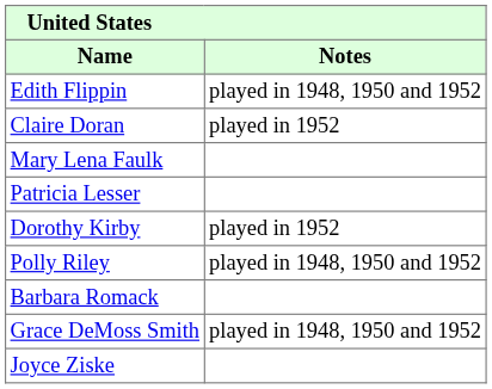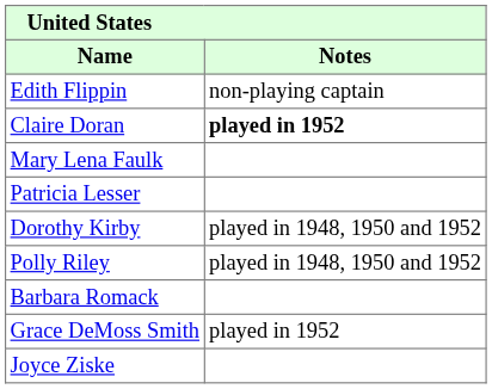Edith Flippin | Notes: played in 1948, 1950 and 1952 -> non-playing captain
Claire Doran | Notes: normal -> bold
Dorothy Kirby | Notes: played in 1952 -> played in 1948, 1950 and 1952
Grace DeMoss Smith | Notes: played in 1948, 1950 and 1952 -> played in 1952
